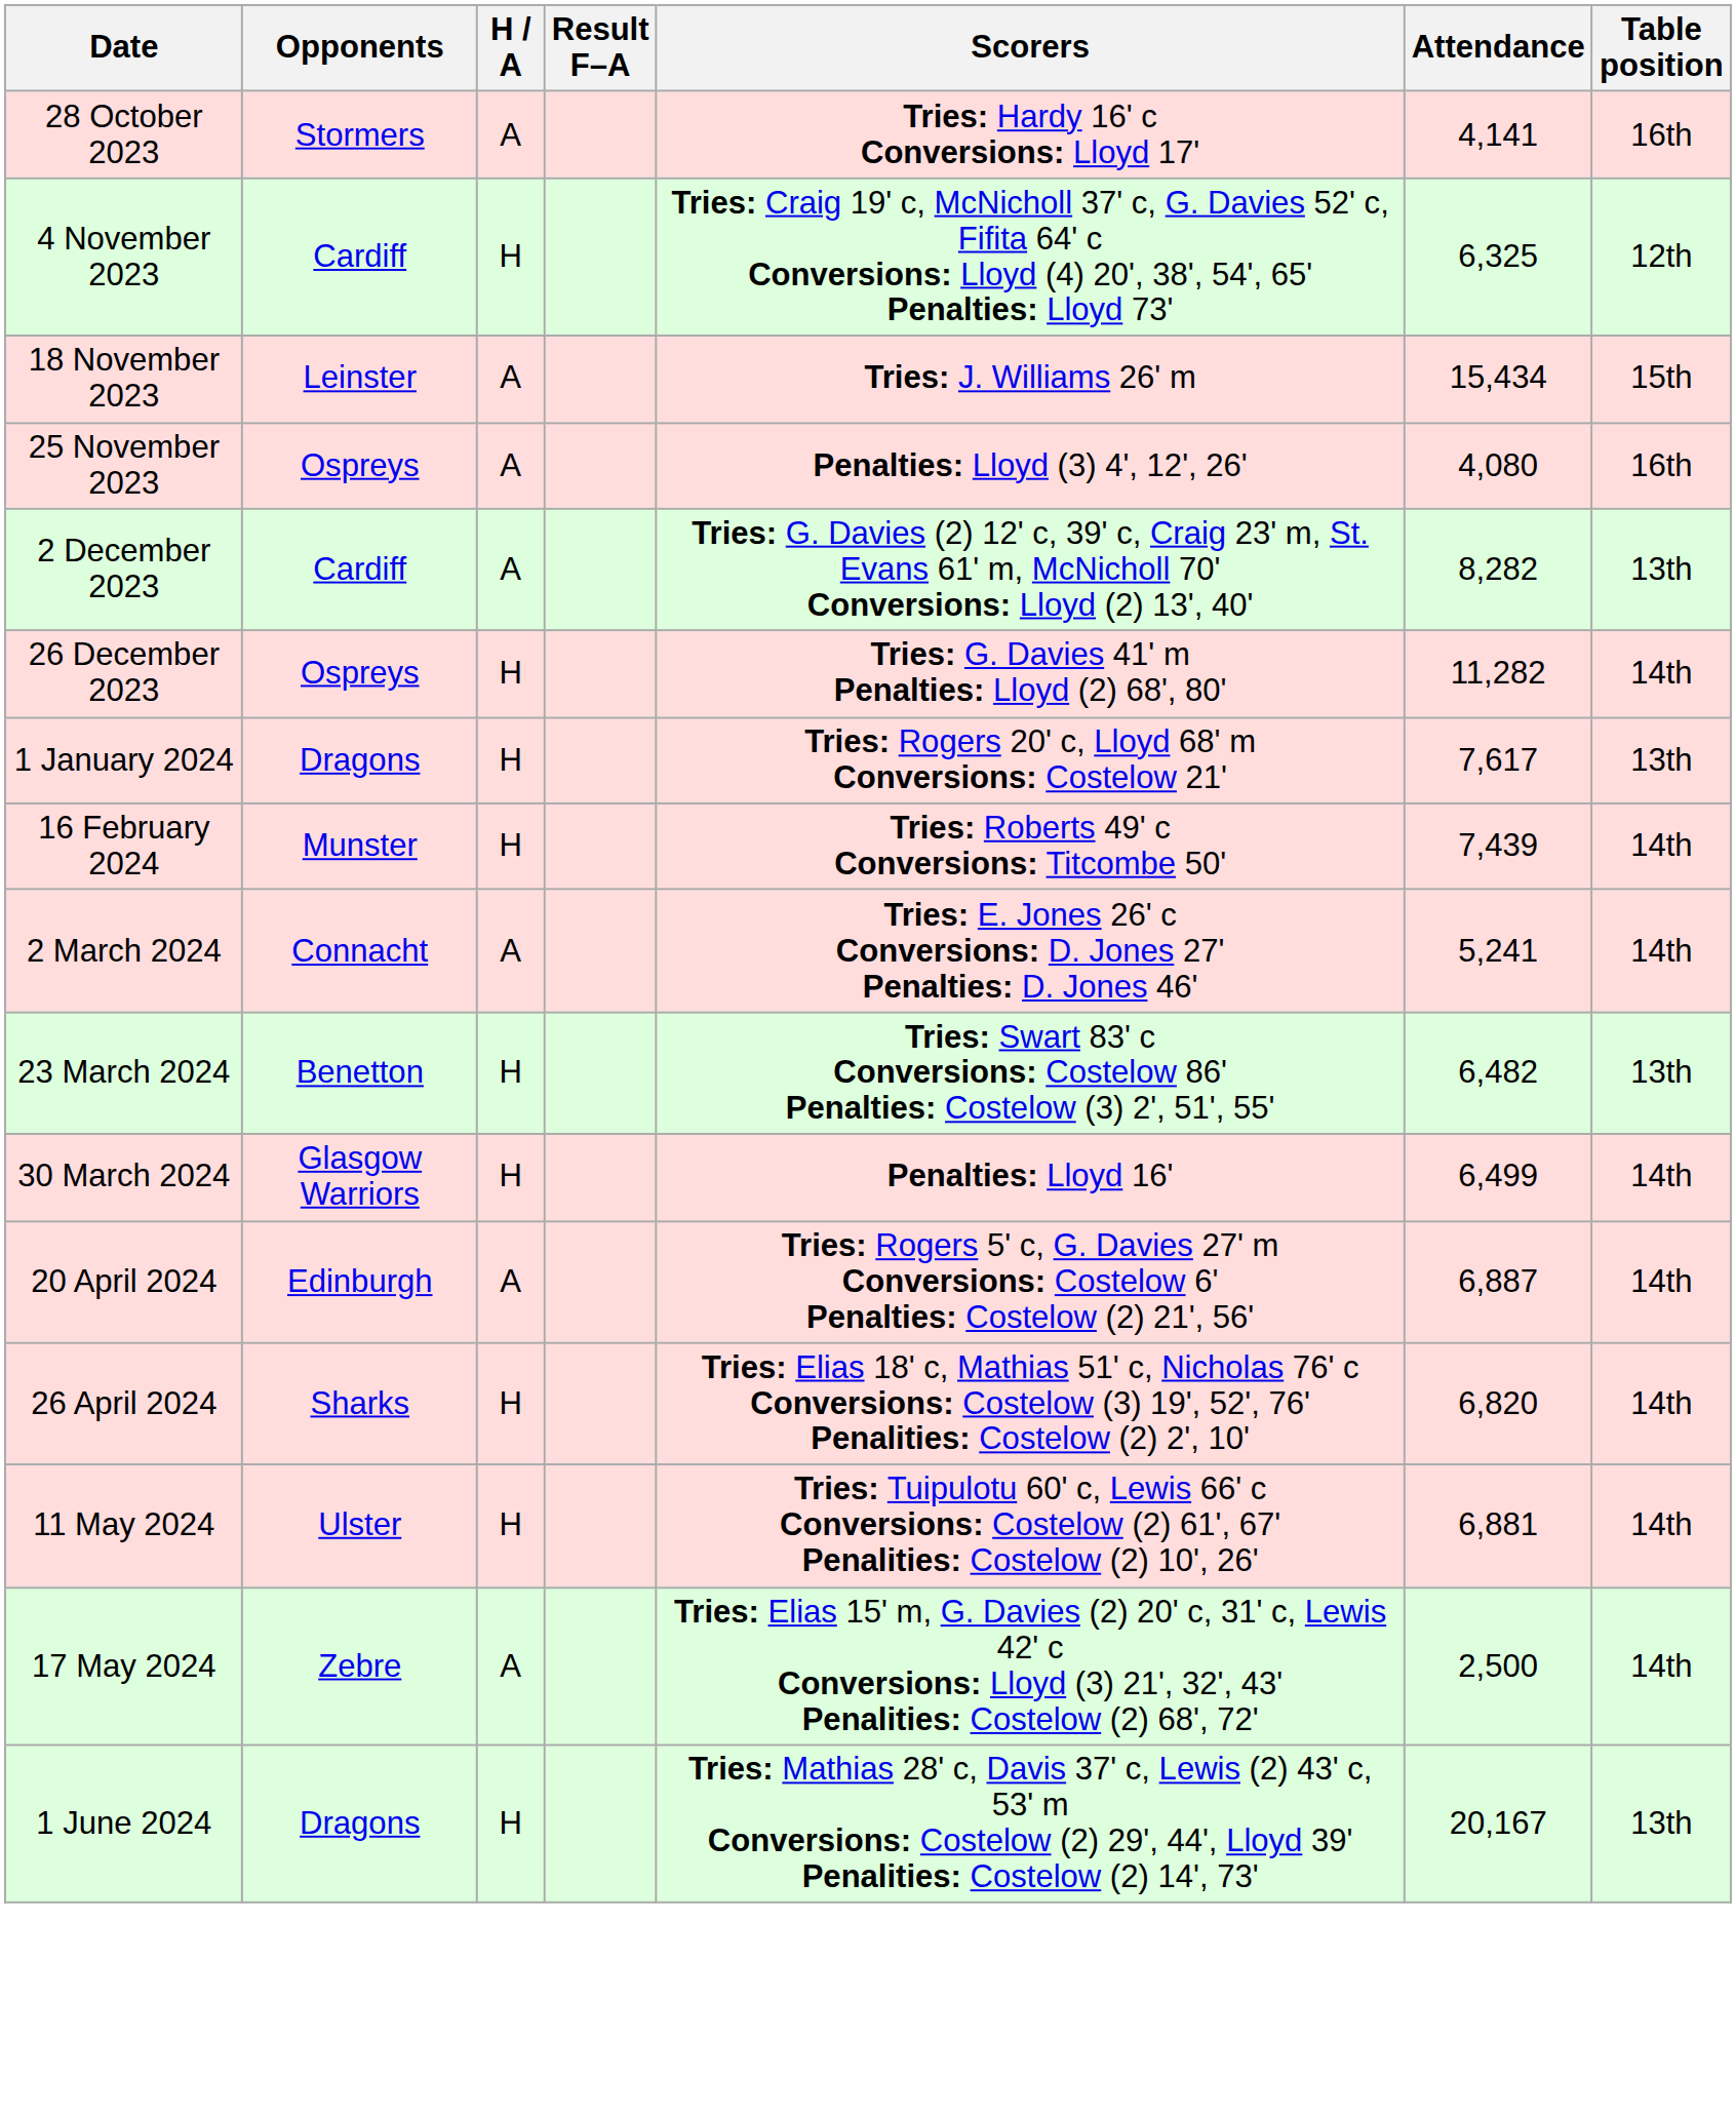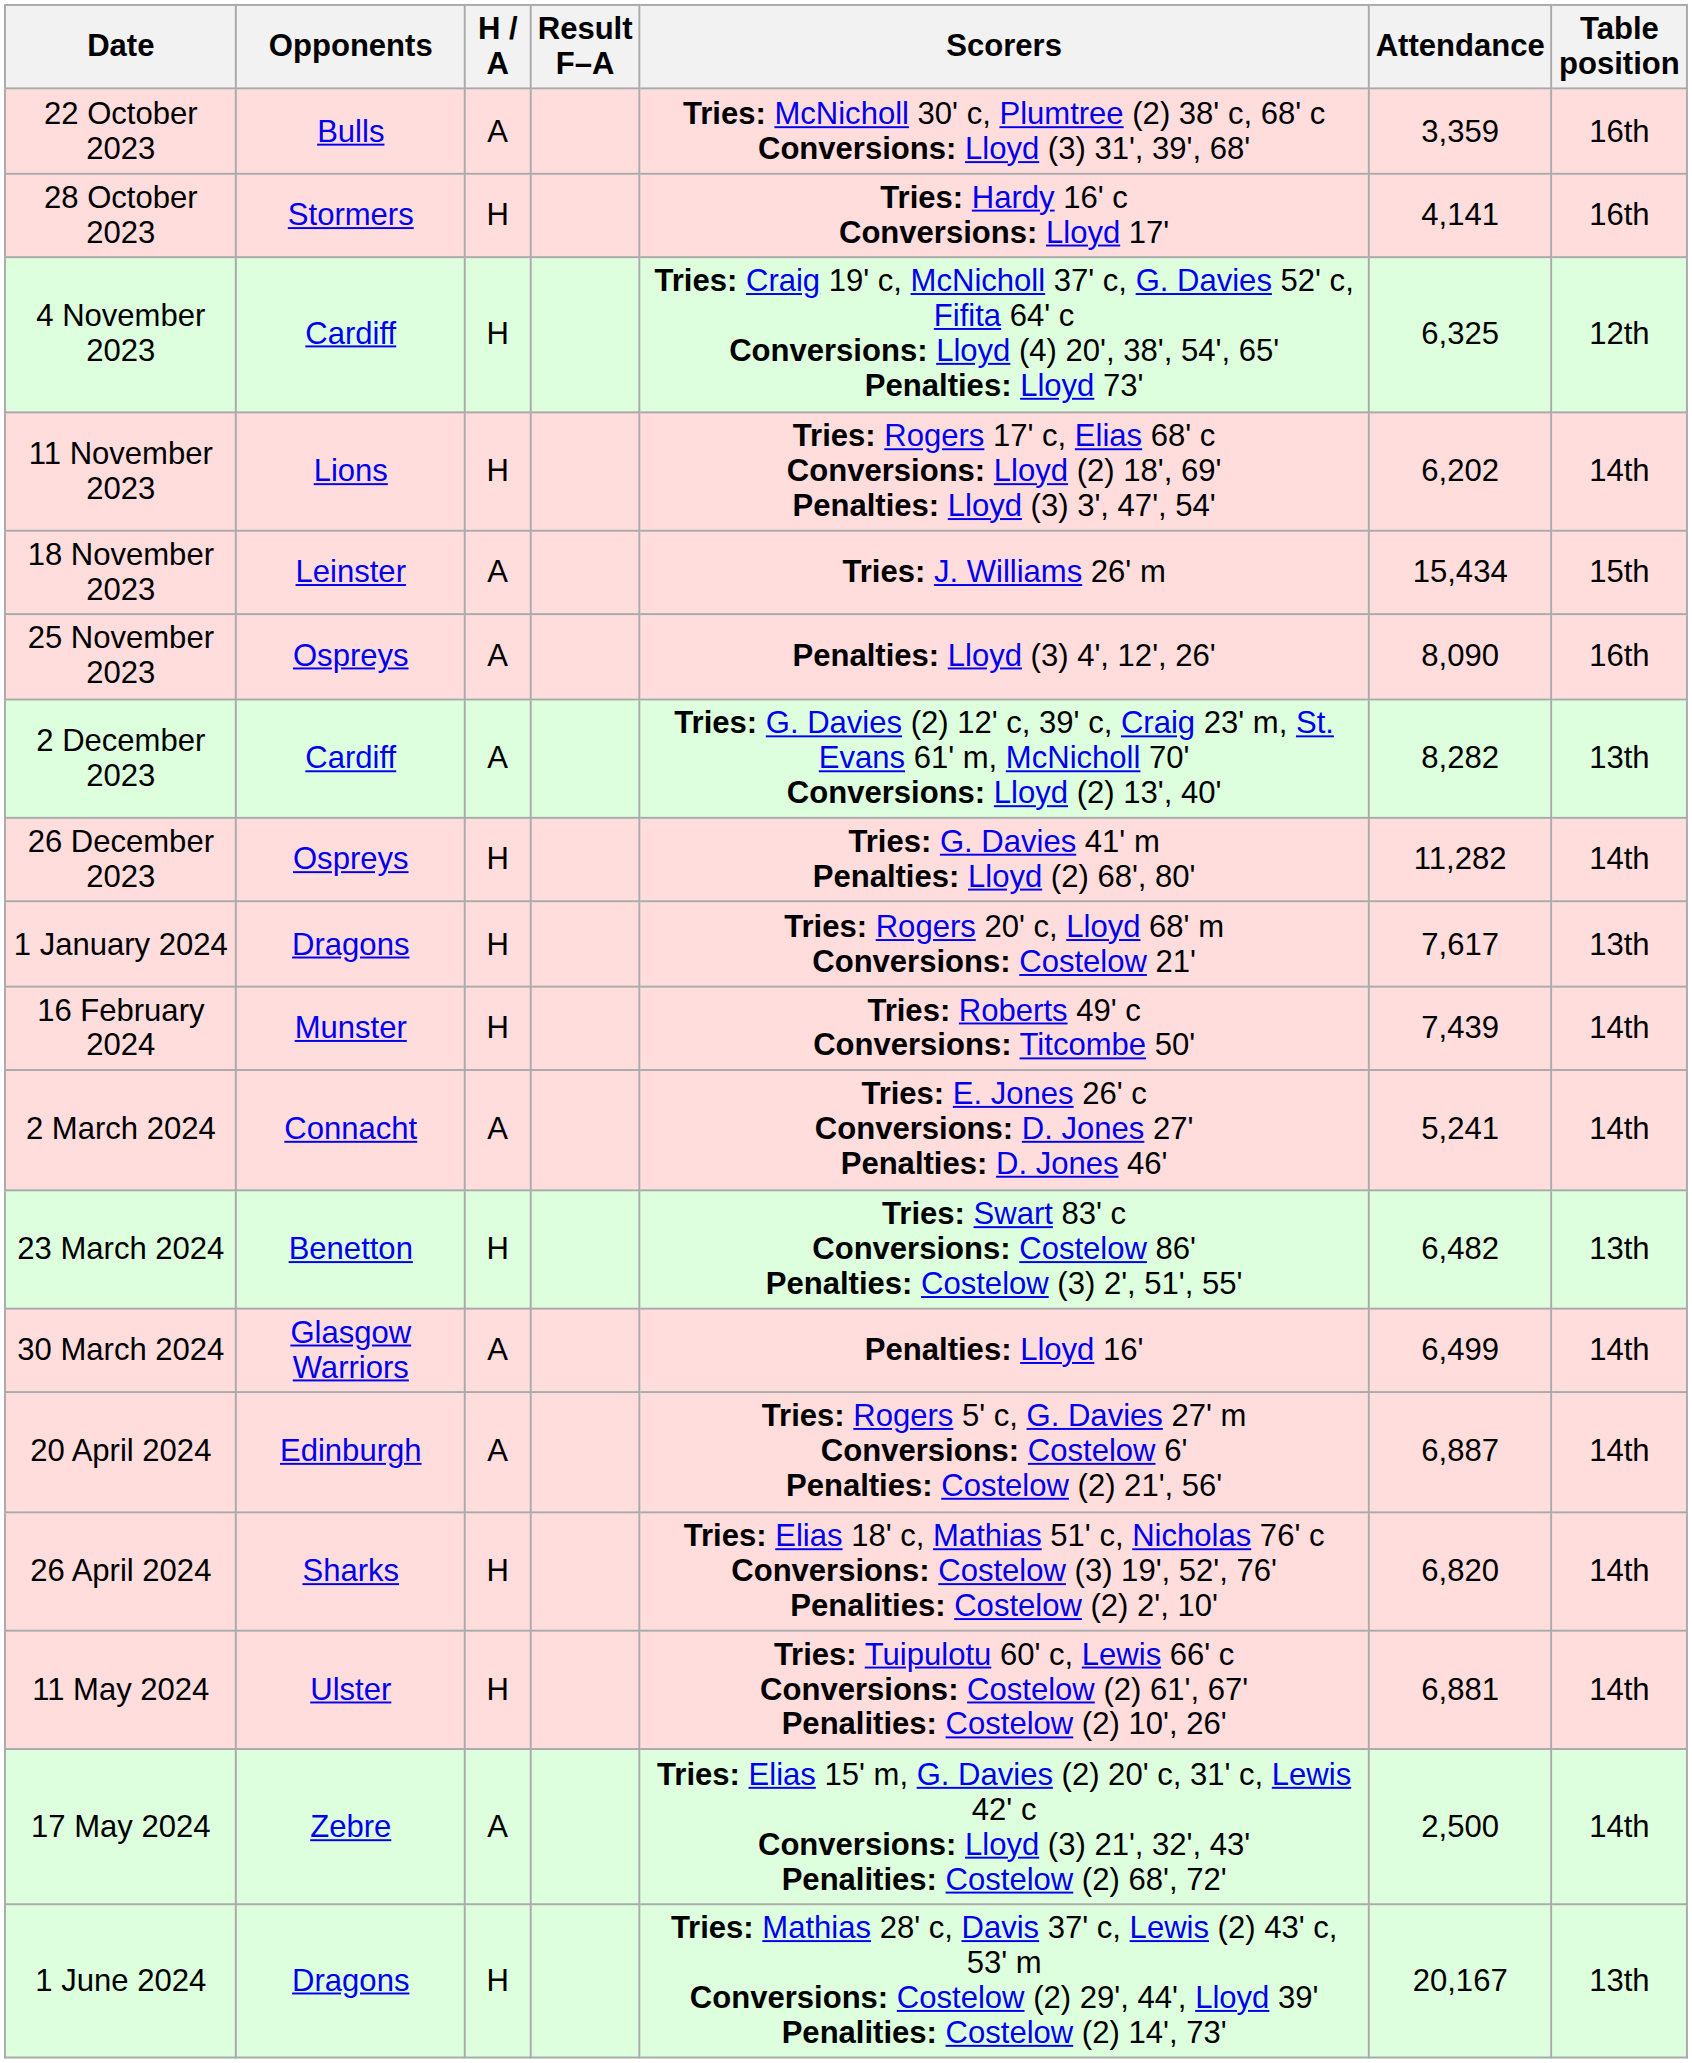+ row: 22 October 2023 | Bulls | A | Tries: McNicholl 30' c, Plumtree (2) 38' c, 68' c Conversions: Lloyd (3) 31', 39', 68' | 3,359 | 16th
28 October 2023 | H / A: A -> H
+ row: 11 November 2023 | Lions | H | Tries: Rogers 17' c, Elias 68' c Conversions: Lloyd (2) 18', 69' Penalties: Lloyd (3) 3', 47', 54' | 6,202 | 14th
25 November 2023 | Attendance: 4,080 -> 8,090
30 March 2024 | H / A: H -> A
